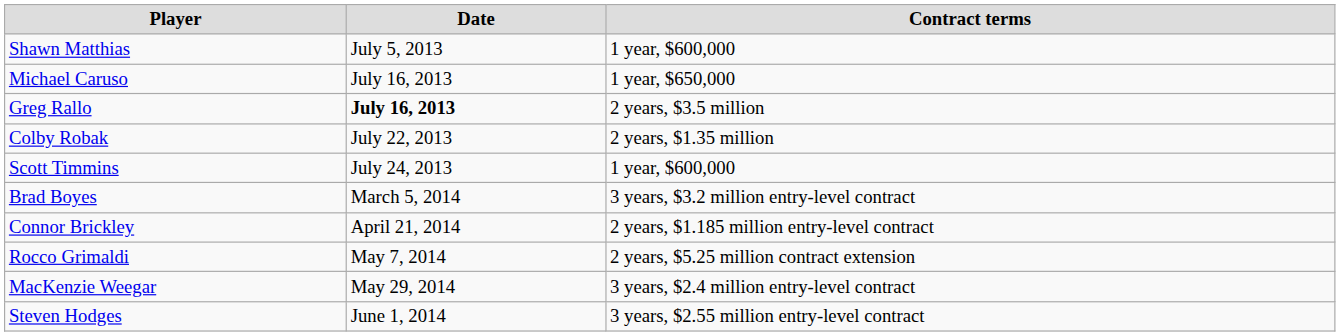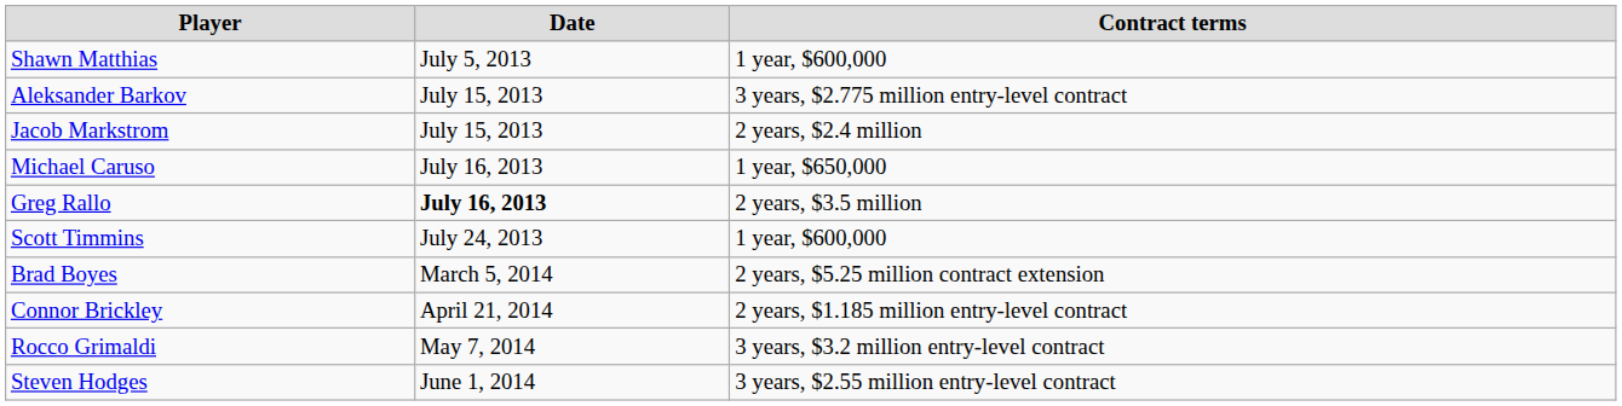+ row: Aleksander Barkov | July 15, 2013 | 3 years, $2.775 million entry-level contract
+ row: Jacob Markstrom | July 15, 2013 | 2 years, $2.4 million
- row: Colby Robak | July 22, 2013 | 2 years, $1.35 million
Brad Boyes | Contract terms: 3 years, $3.2 million entry-level contract -> 2 years, $5.25 million contract extension
Rocco Grimaldi | Contract terms: 2 years, $5.25 million contract extension -> 3 years, $3.2 million entry-level contract
- row: MacKenzie Weegar | May 29, 2014 | 3 years, $2.4 million entry-level contract
